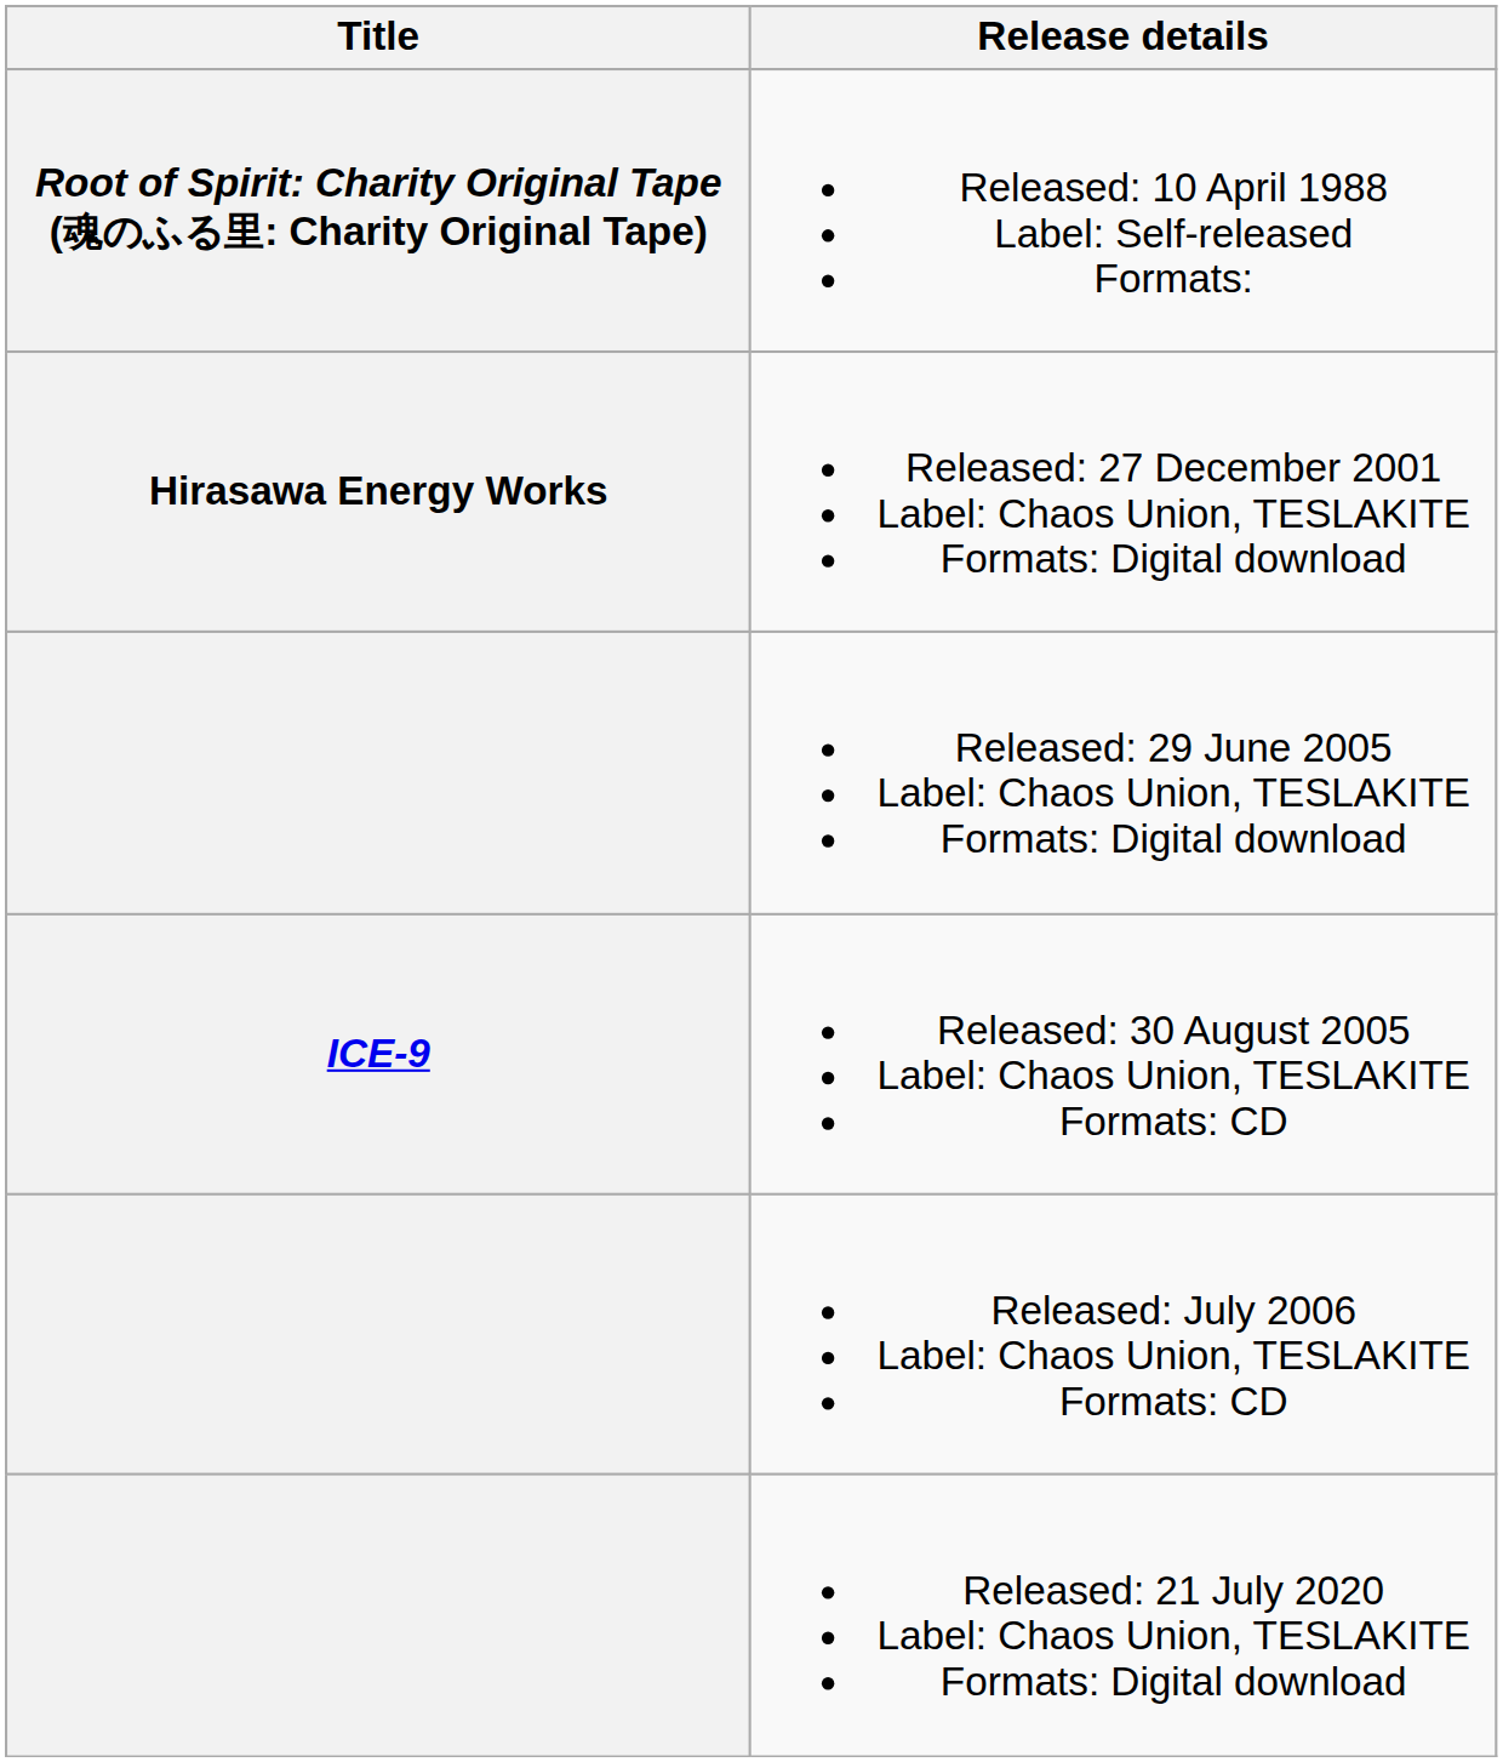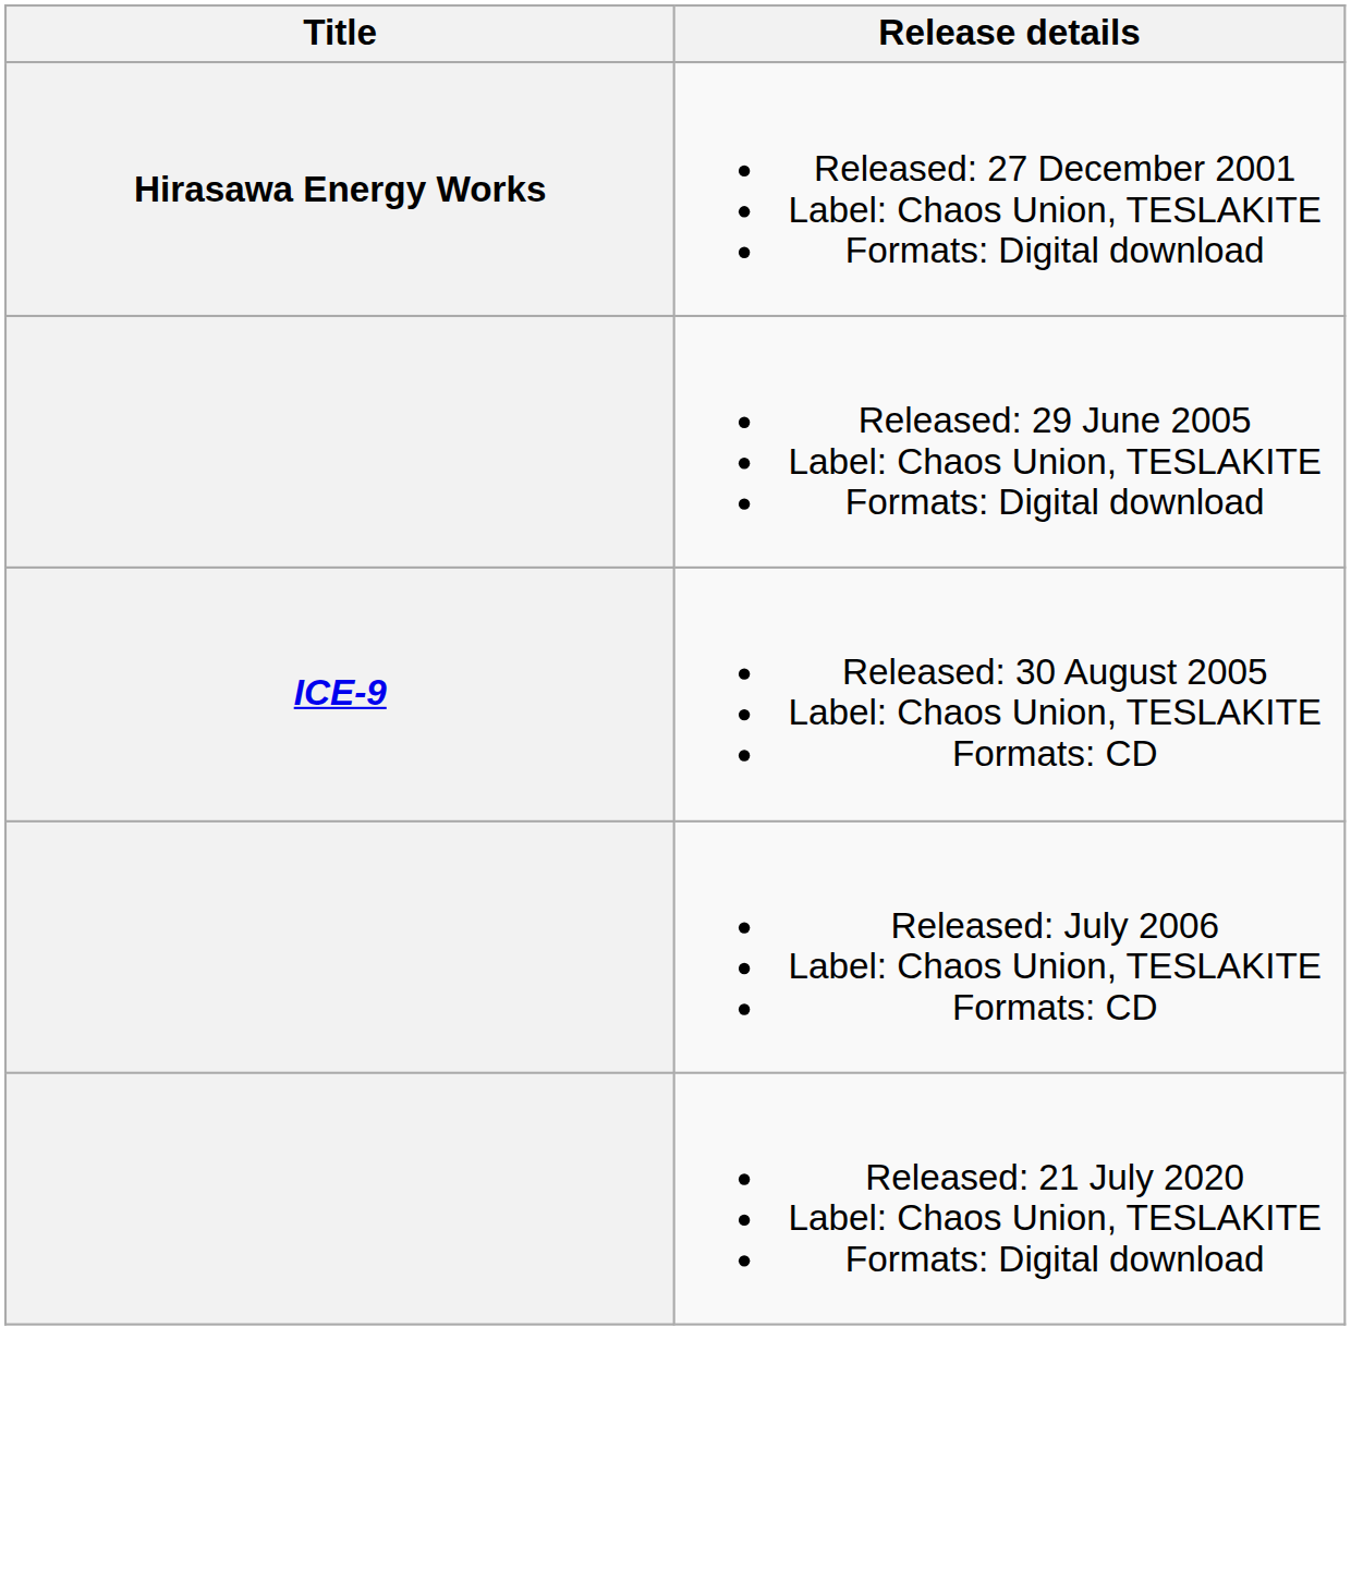- row: Root of Spirit: Charity Original Tape (魂のふる里: Charity Original Tape) | Released: 10 April 1988 Label: Self-released Formats:
